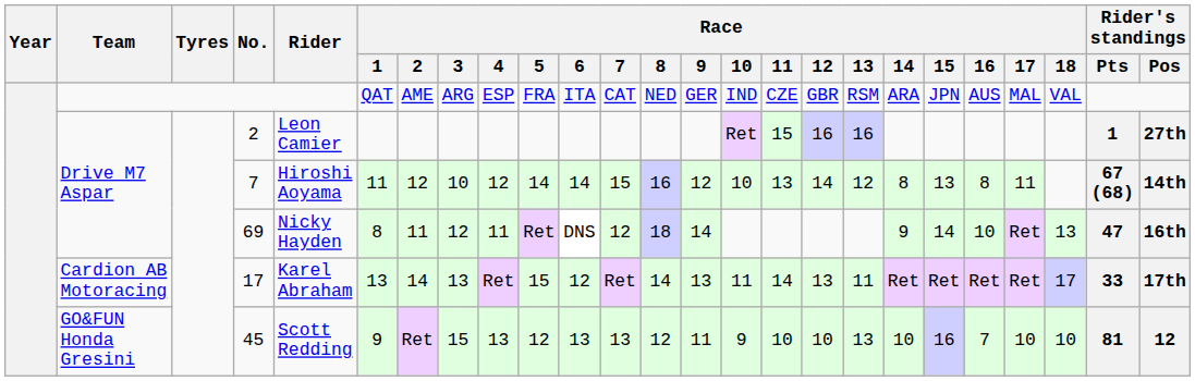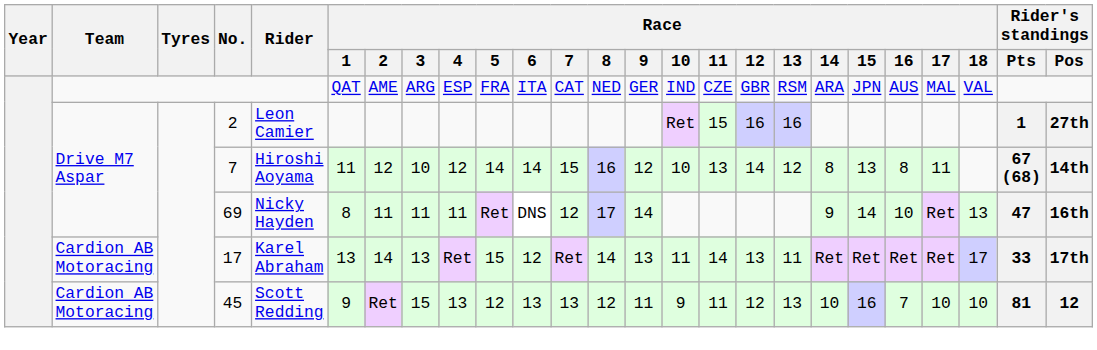69 | Race / 3: 12 -> 11
69 | Race / 8: 18 -> 17
45 | Team: GO&FUN Honda Gresini -> Cardion AB Motoracing
45 | Race / 11: 10 -> 11
45 | Race / 12: 10 -> 12
